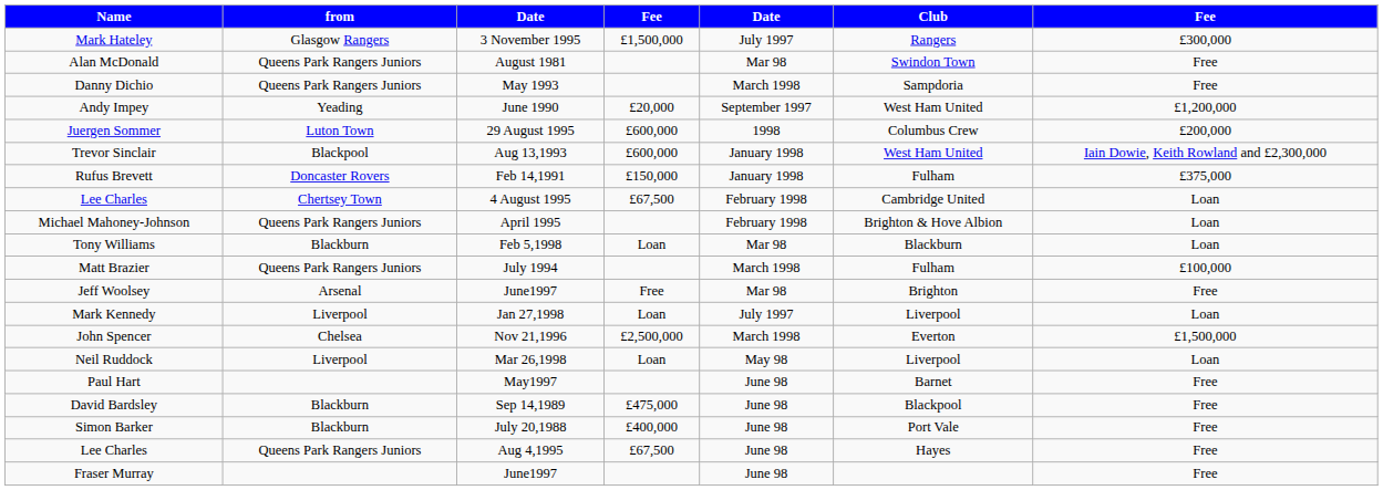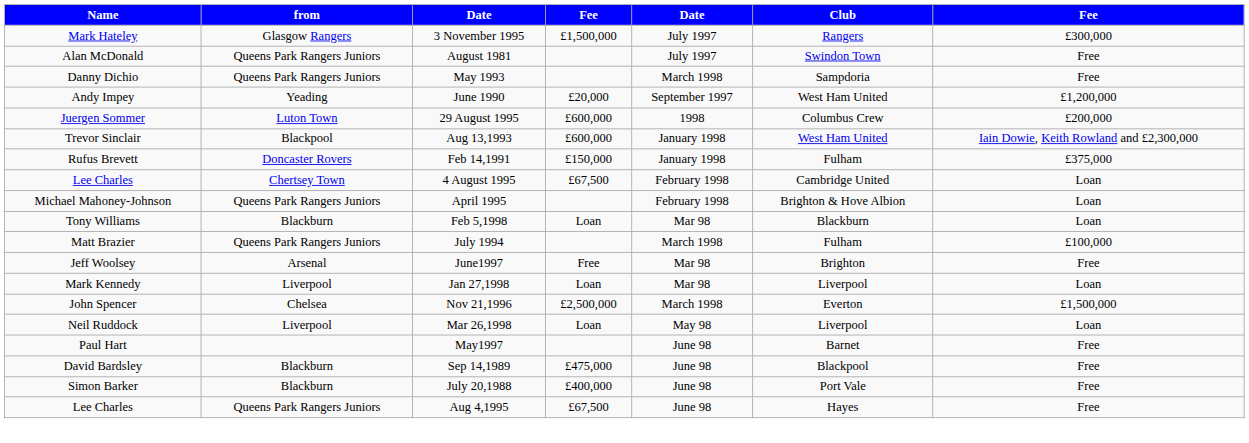Alan McDonald | column 5: Mar 98 -> July 1997
Mark Kennedy | column 5: July 1997 -> Mar 98
- row: Fraser Murray | June1997 | June 98 | Free
